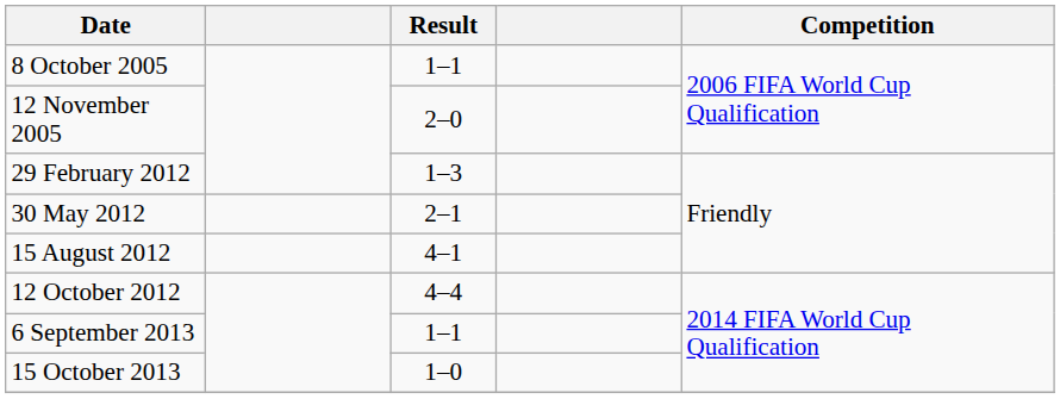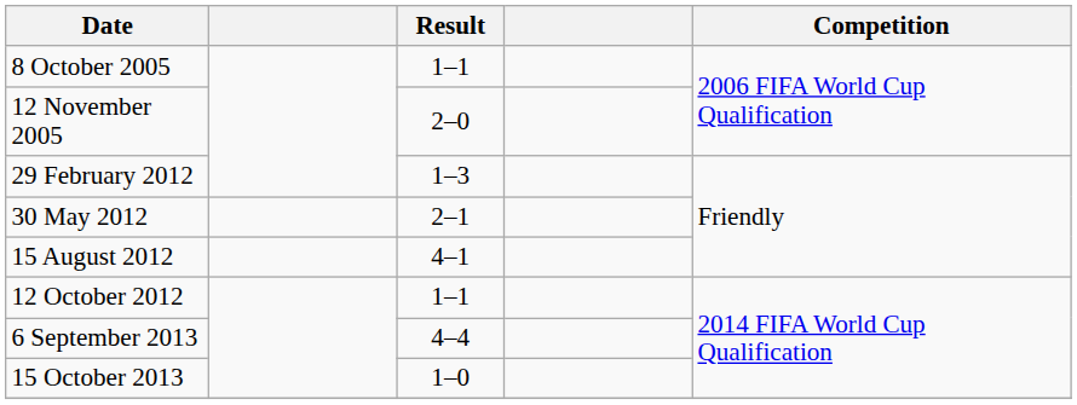12 October 2012 | Result: 4–4 -> 1–1
6 September 2013 | Result: 1–1 -> 4–4
